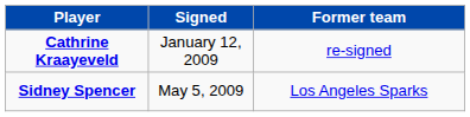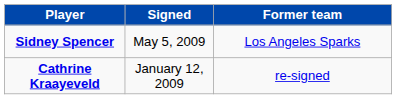rows swapped: Cathrine Kraayeveld <-> Sidney Spencer
